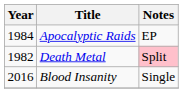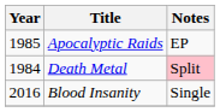Apocalyptic Raids | Year: 1984 -> 1985
Death Metal | Year: 1982 -> 1984
